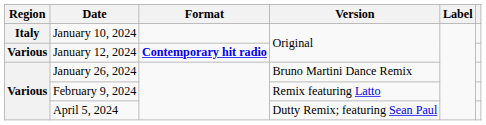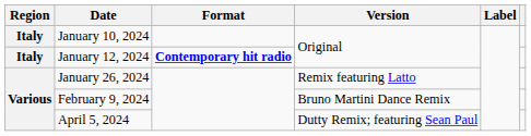January 12, 2024 | Region: Various -> Italy
January 26, 2024 | Version: Bruno Martini Dance Remix -> Remix featuring Latto
February 9, 2024 | Version: Remix featuring Latto -> Bruno Martini Dance Remix
